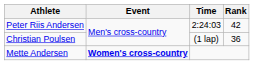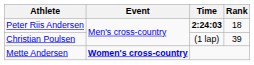Peter Riis Andersen | Time: normal -> bold
Peter Riis Andersen | Rank: 42 -> 18
Christian Poulsen | Rank: 36 -> 39
